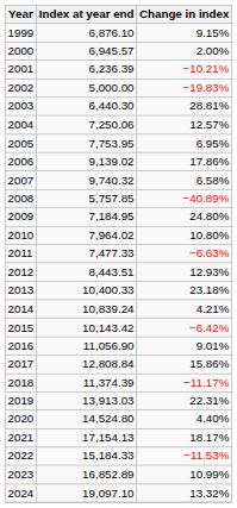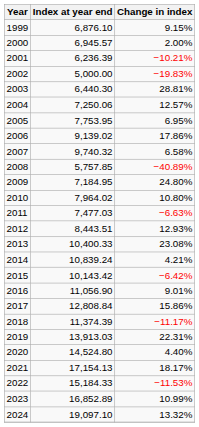2011 | Index at year end: 7,477.33 -> 7,477.03
2013 | Change in index: 23.18% -> 23.08%
